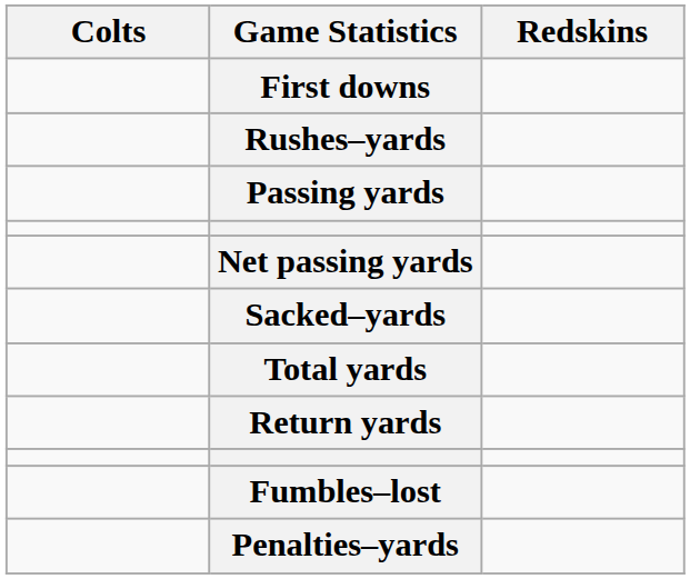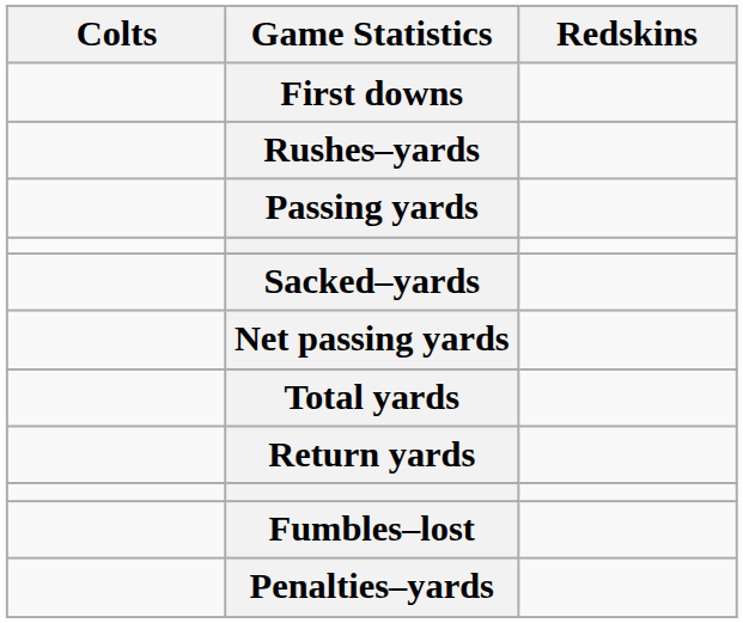rows swapped: Sacked–yards <-> Net passing yards
